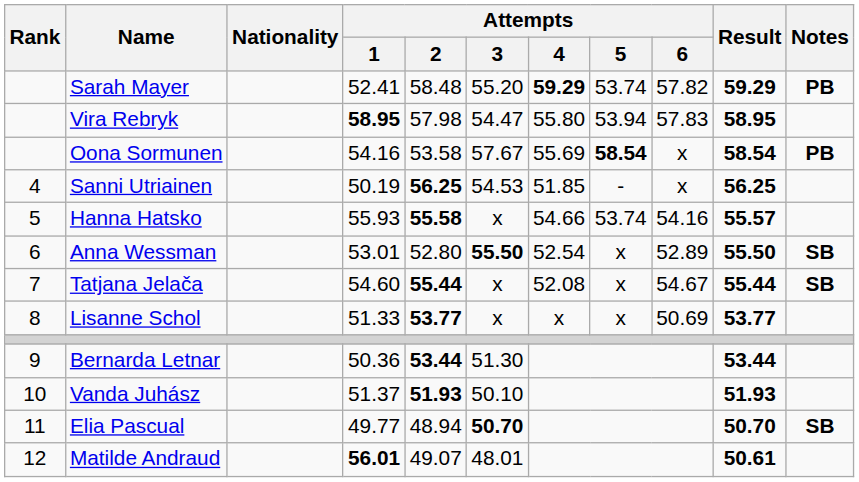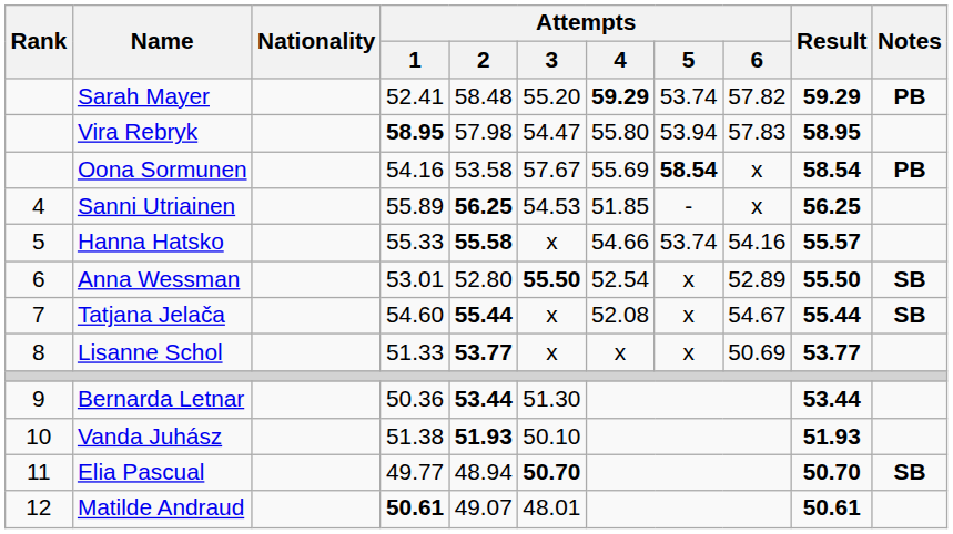Sanni Utriainen | Attempts / 1: 50.19 -> 55.89
Hanna Hatsko | Attempts / 1: 55.93 -> 55.33
Vanda Juhász | Attempts / 1: 51.37 -> 51.38
Matilde Andraud | Attempts / 1: 56.01 -> 50.61
